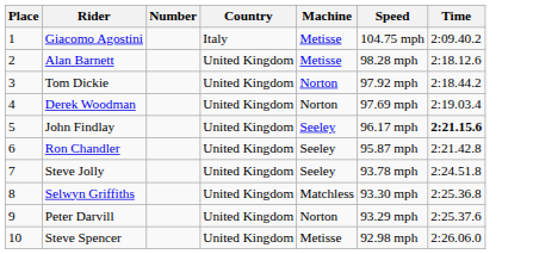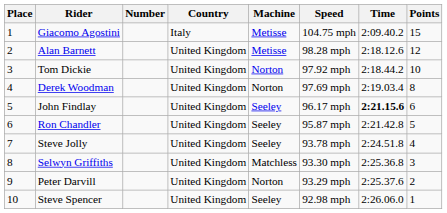+ column: Points | 15 | 12 | 10 | 8 | 6 | 5 | 4 | 3 | 2 | 1
Steve Spencer | Machine: Metisse -> Seeley
